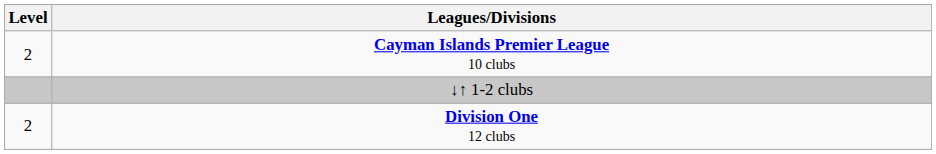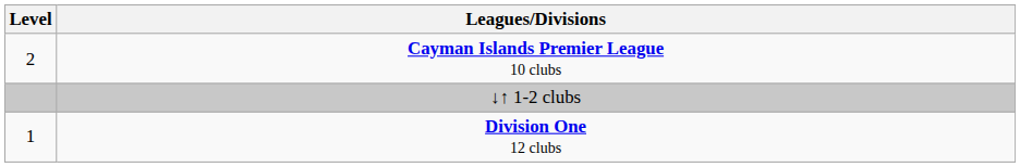Division One 12 clubs | Level: 2 -> 1
